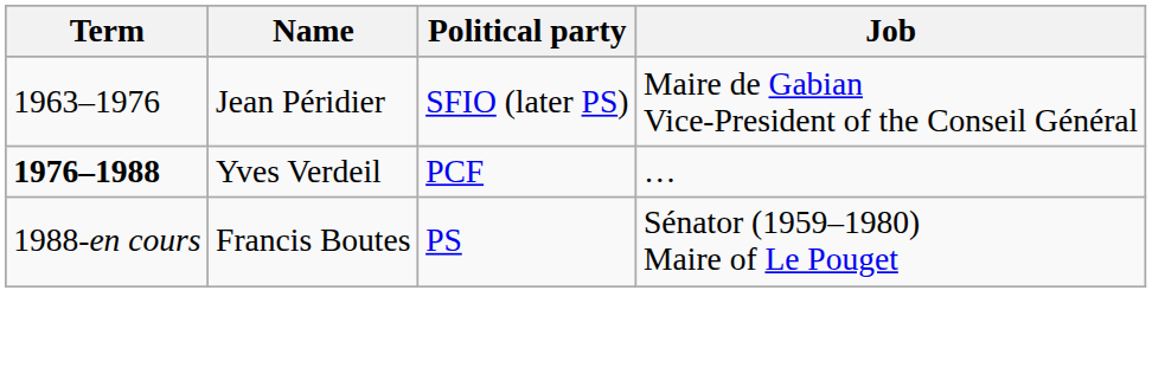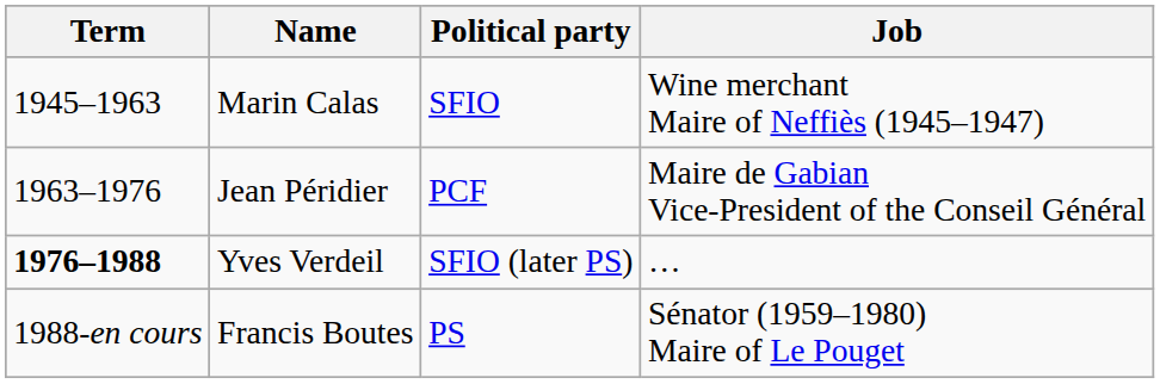+ row: 1945–1963 | Marin Calas | SFIO | Wine merchant Maire of Neffiès (1945–1947)
Jean Péridier | Political party: SFIO (later PS) -> PCF
Yves Verdeil | Political party: PCF -> SFIO (later PS)
